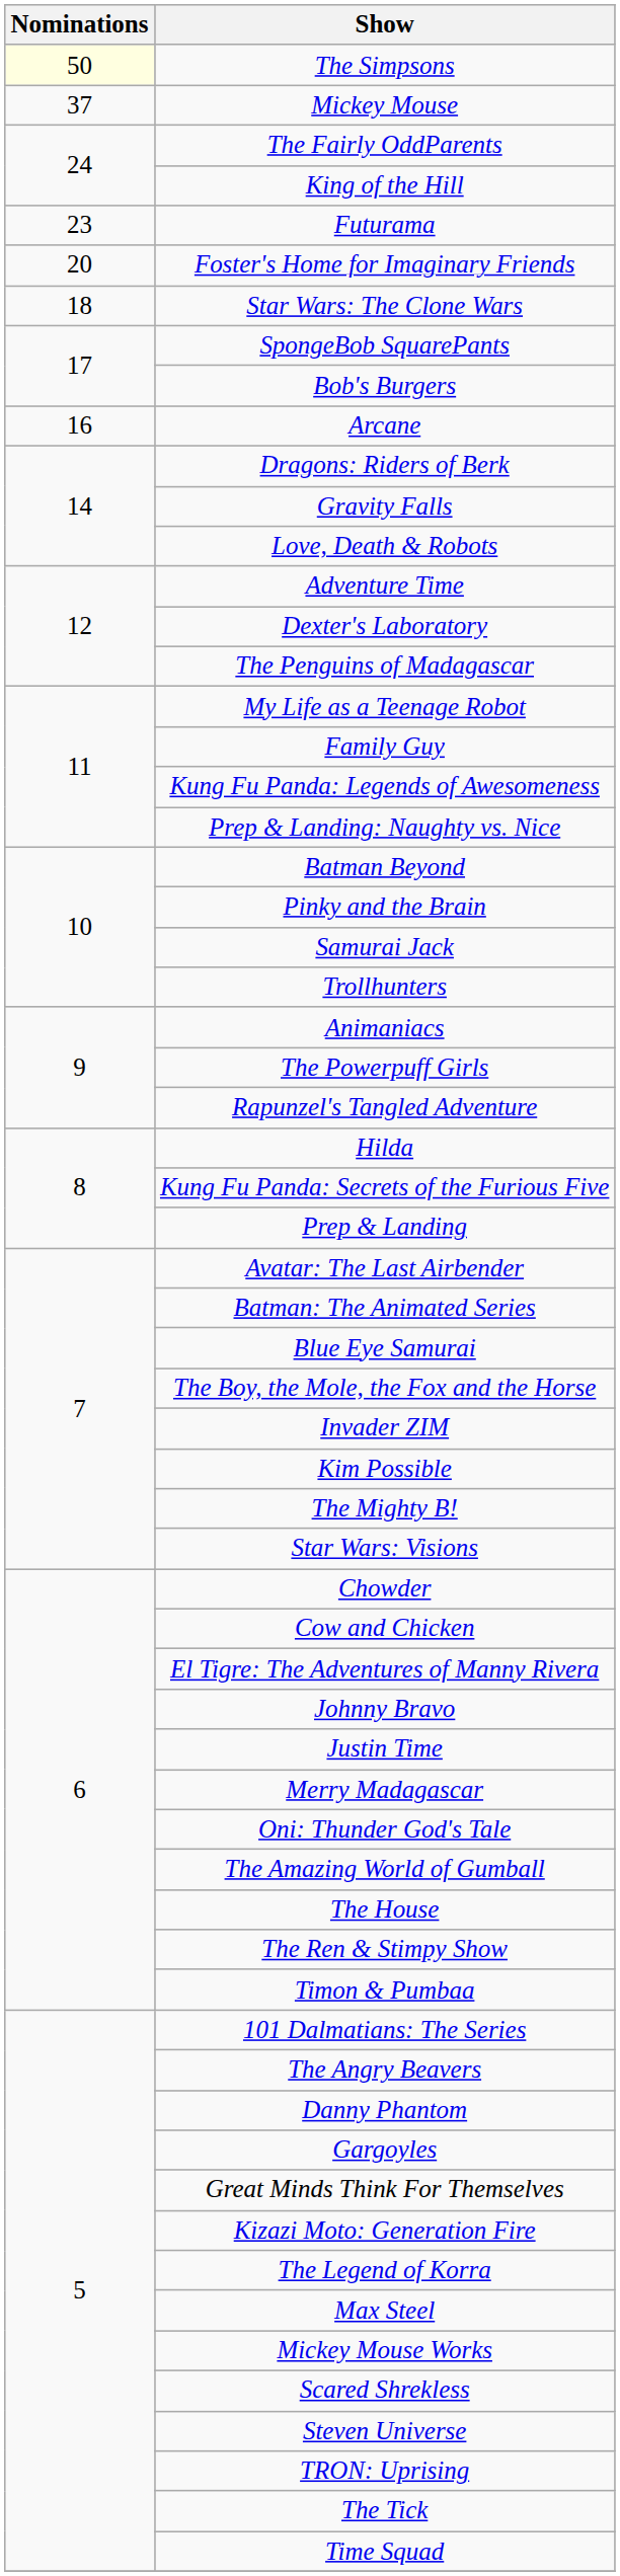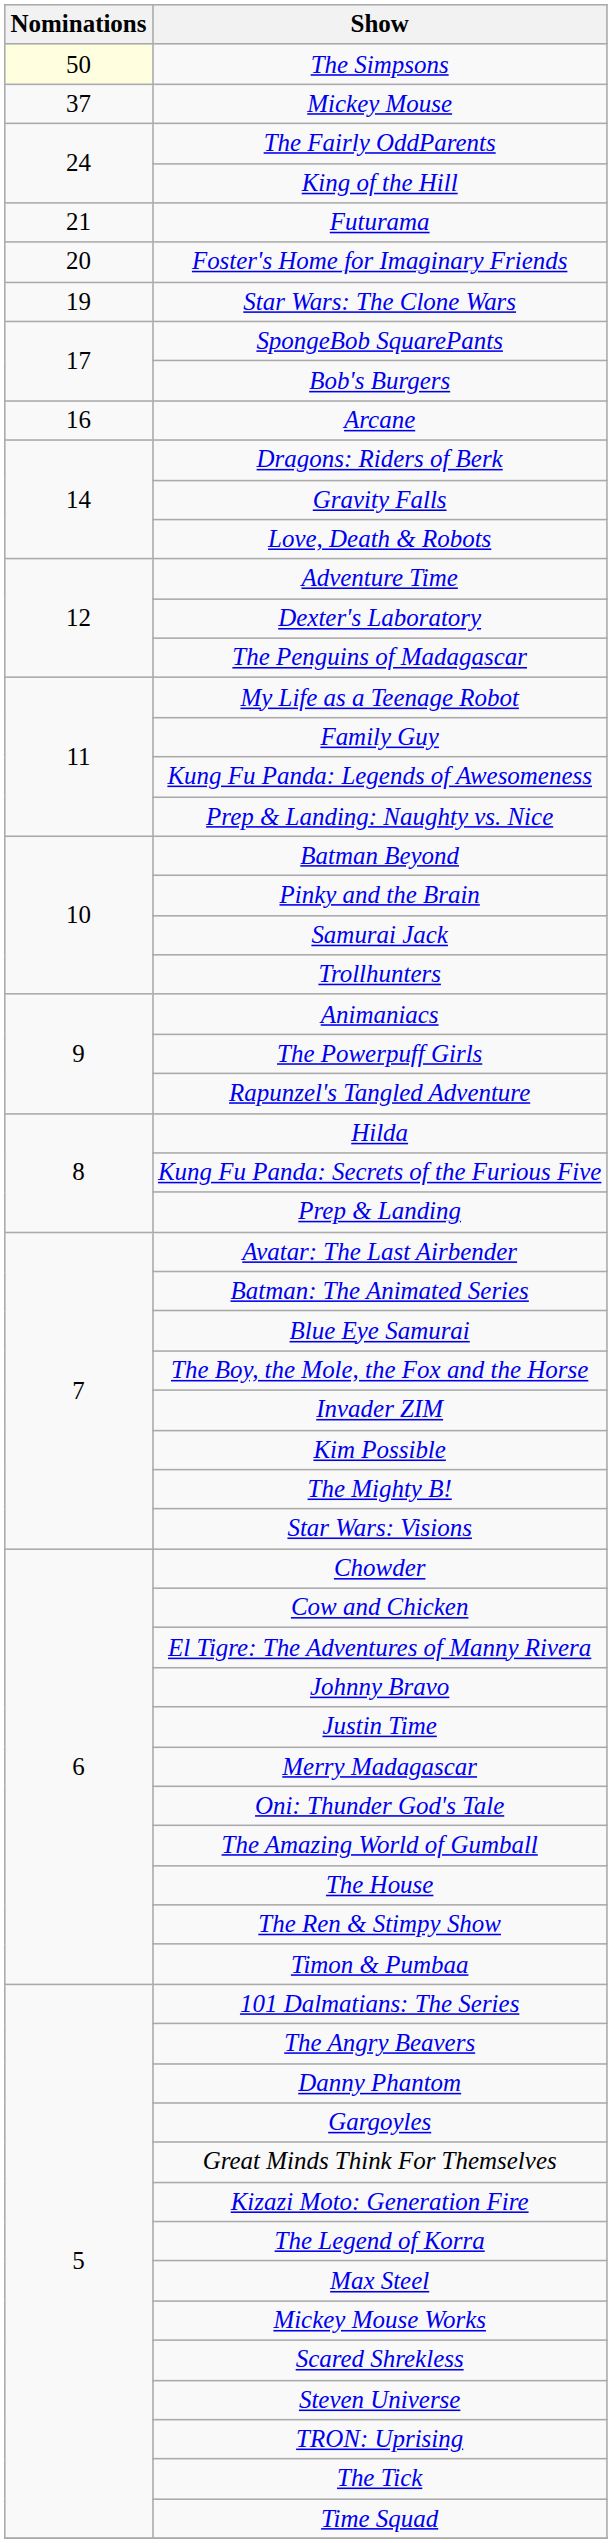Futurama | Nominations: 23 -> 21
Star Wars: The Clone Wars | Nominations: 18 -> 19
